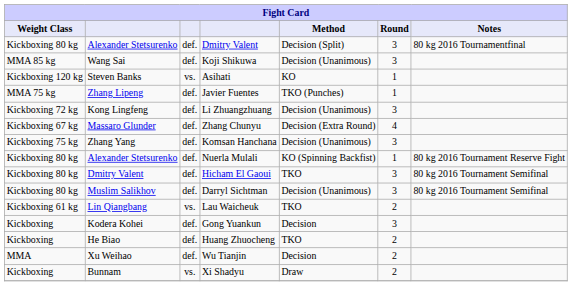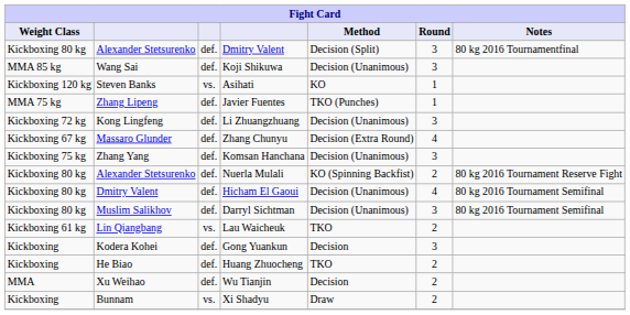Nuerla Mulali | Round: 1 -> 2
Hicham El Gaoui | Method: TKO -> Decision (Unanimous)
Hicham El Gaoui | Round: 3 -> 4
